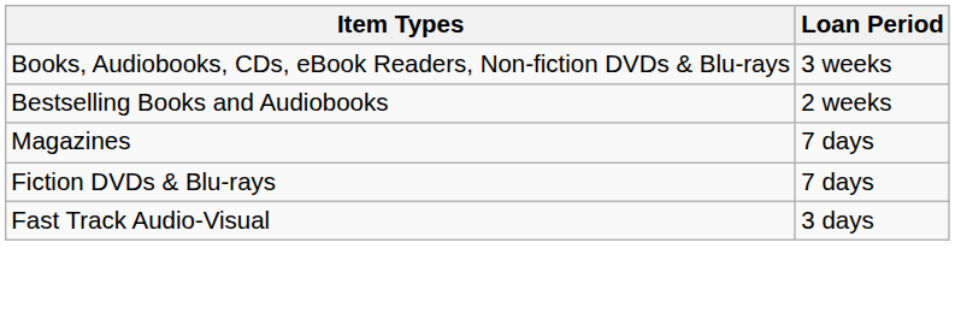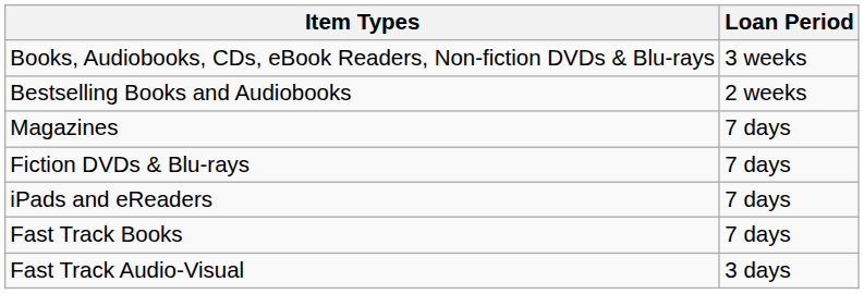+ row: iPads and eReaders | 7 days
+ row: Fast Track Books | 7 days
